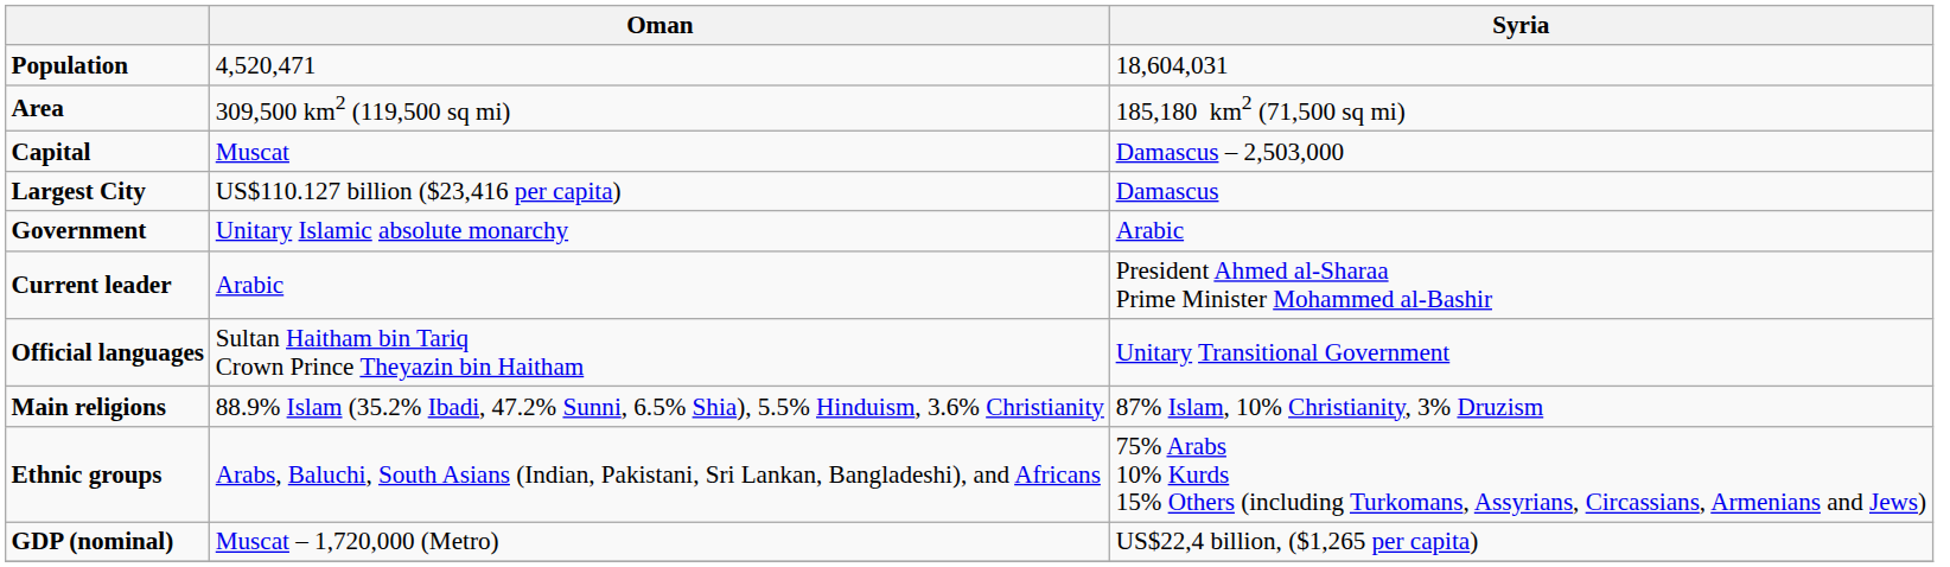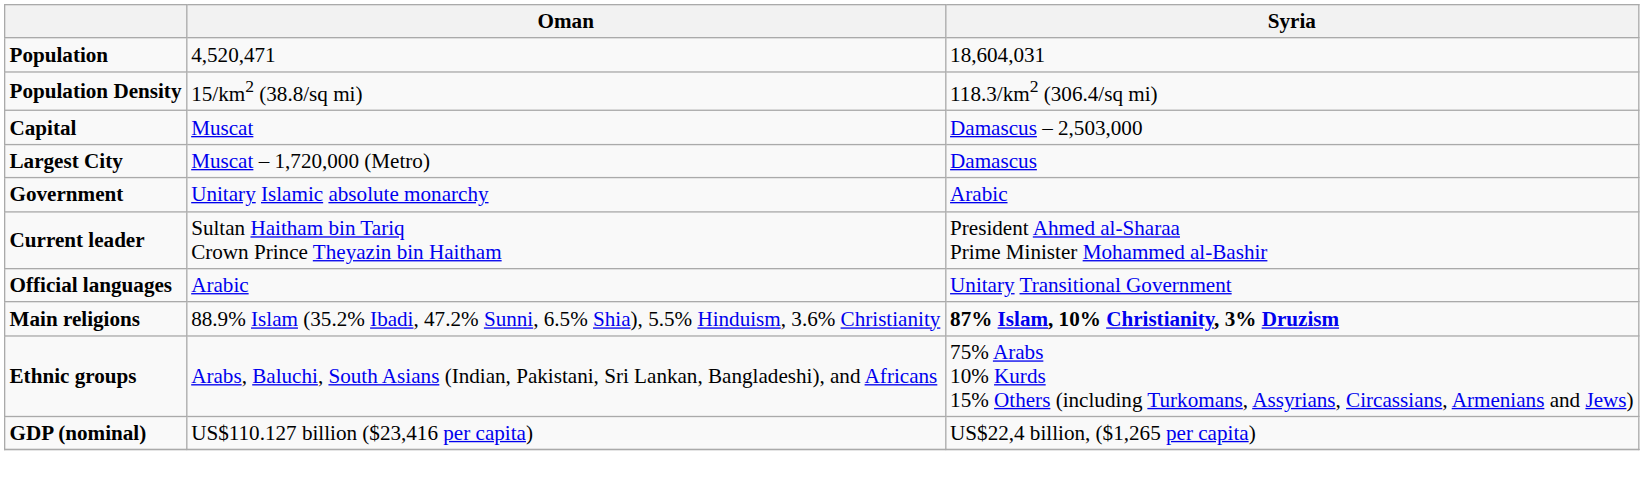- row: Area | 309,500 km2 (119,500 sq mi) | 185,180 km2 (71,500 sq mi)
+ row: Population Density | 15/km2 (38.8/sq mi) | 118.3/km2 (306.4/sq mi)
Largest City | Oman: US$110.127 billion ($23,416 per capita) -> Muscat – 1,720,000 (Metro)
Current leader | Oman: Arabic -> Sultan Haitham bin Tariq Crown Prince Theyazin bin Haitham
Official languages | Oman: Sultan Haitham bin Tariq Crown Prince Theyazin bin Haitham -> Arabic
Main religions | Syria: normal -> bold
GDP (nominal) | Oman: Muscat – 1,720,000 (Metro) -> US$110.127 billion ($23,416 per capita)
